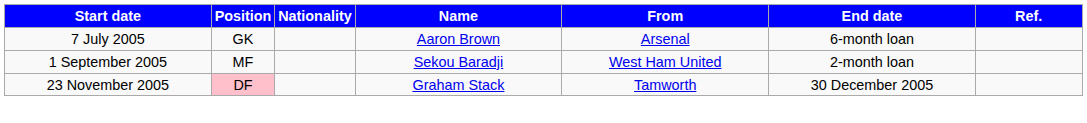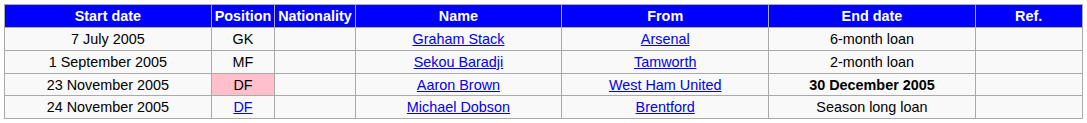7 July 2005 | Name: Aaron Brown -> Graham Stack
1 September 2005 | From: West Ham United -> Tamworth
23 November 2005 | Name: Graham Stack -> Aaron Brown
23 November 2005 | From: Tamworth -> West Ham United
23 November 2005 | End date: normal -> bold
+ row: 24 November 2005 | DF | Michael Dobson | Brentford | Season long loan
